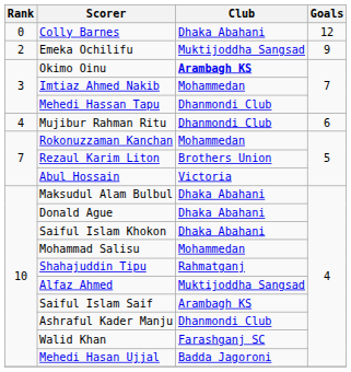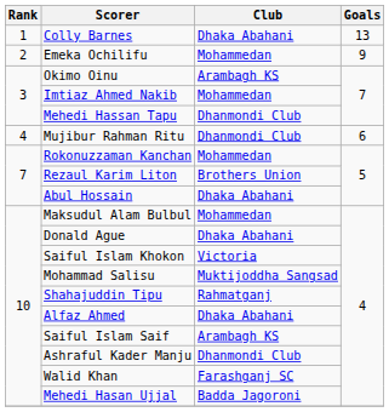Colly Barnes | Rank: 0 -> 1
Colly Barnes | Goals: 12 -> 13
Emeka Ochilifu | Club: Muktijoddha Sangsad -> Mohammedan
Okimo Oinu | Club: bold -> normal
Abul Hossain | Club: Victoria -> Dhaka Abahani
Maksudul Alam Bulbul | Club: Dhaka Abahani -> Mohammedan
Saiful Islam Khokon | Club: Dhaka Abahani -> Victoria
Mohammad Salisu | Club: Mohammedan -> Muktijoddha Sangsad
Alfaz Ahmed | Club: Muktijoddha Sangsad -> Dhaka Abahani
